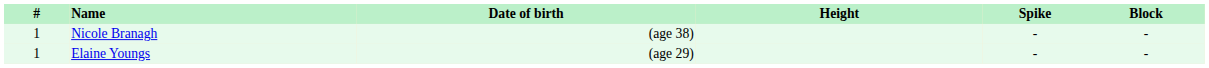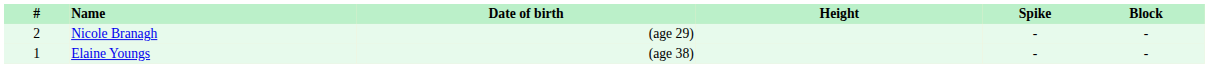Nicole Branagh | #: 1 -> 2
Nicole Branagh | Date of birth: (age 38) -> (age 29)
Elaine Youngs | Date of birth: (age 29) -> (age 38)
